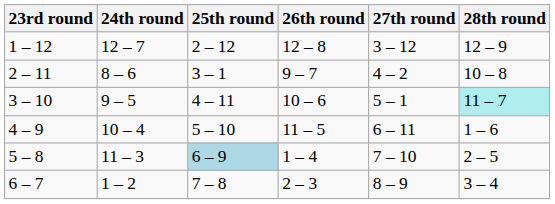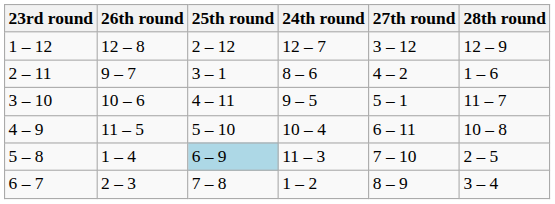columns swapped: 24th round <-> 26th round
2 – 11 | 28th round: 10 – 8 -> 1 – 6
3 – 10 | 28th round: paleturquoise background -> no background
4 – 9 | 28th round: 1 – 6 -> 10 – 8
